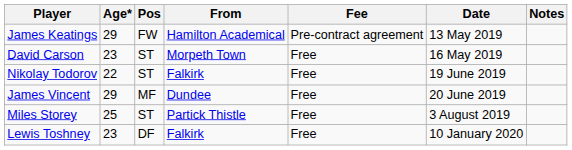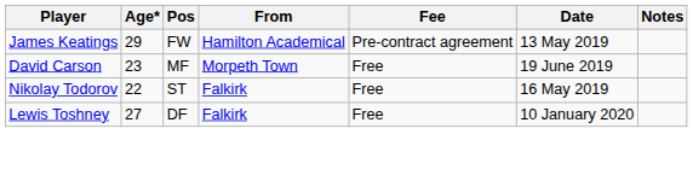David Carson | Pos: ST -> MF
David Carson | Date: 16 May 2019 -> 19 June 2019
Nikolay Todorov | Date: 19 June 2019 -> 16 May 2019
- row: James Vincent | 29 | MF | Dundee | Free | 20 June 2019
- row: Miles Storey | 25 | ST | Partick Thistle | Free | 3 August 2019
Lewis Toshney | Age*: 23 -> 27
